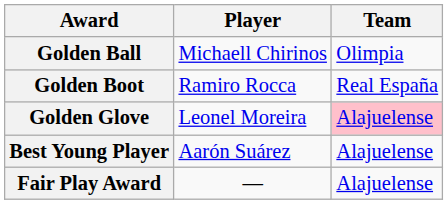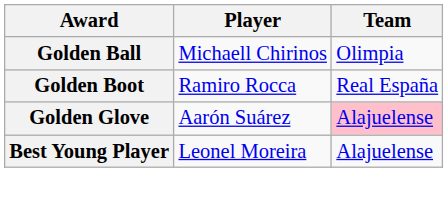Golden Glove | Player: Leonel Moreira -> Aarón Suárez
Best Young Player | Player: Aarón Suárez -> Leonel Moreira
- row: Fair Play Award | — | Alajuelense
